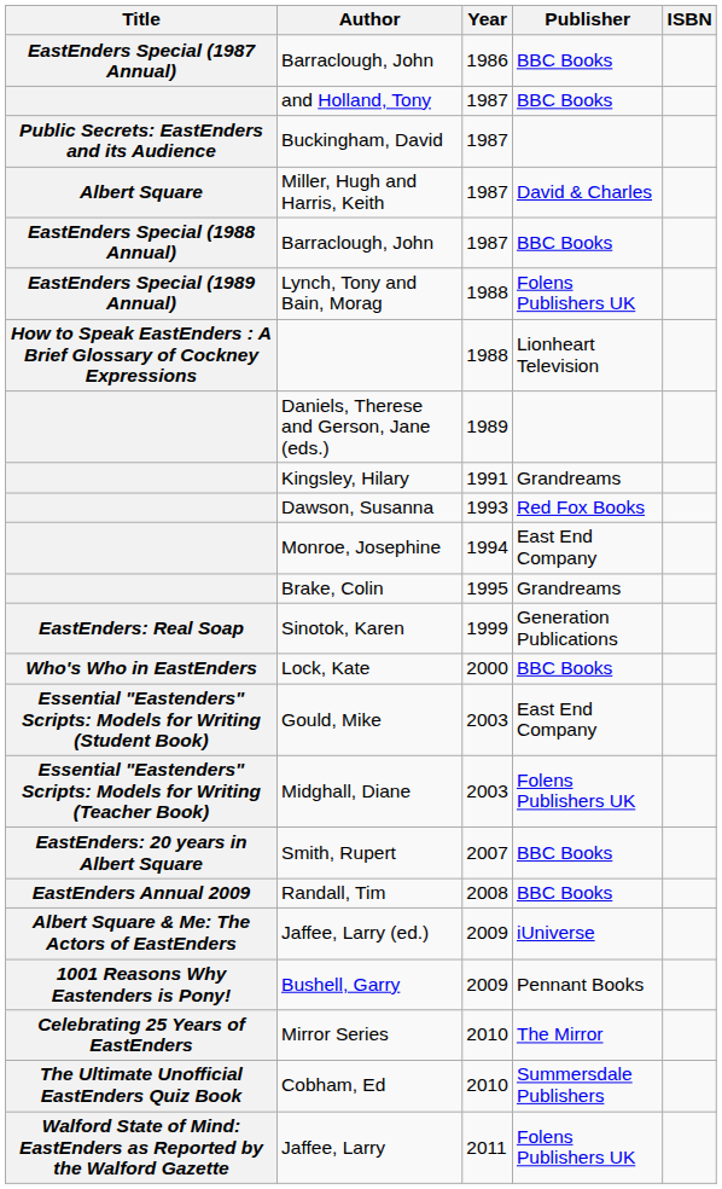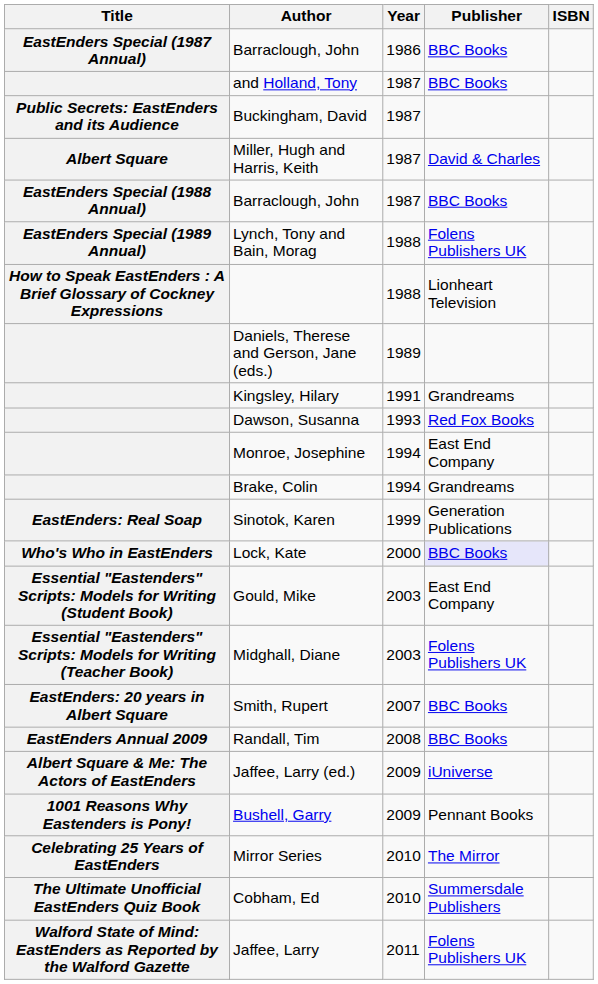Brake, Colin | Year: 1995 -> 1994
Lock, Kate | Publisher: no background -> lavender background
